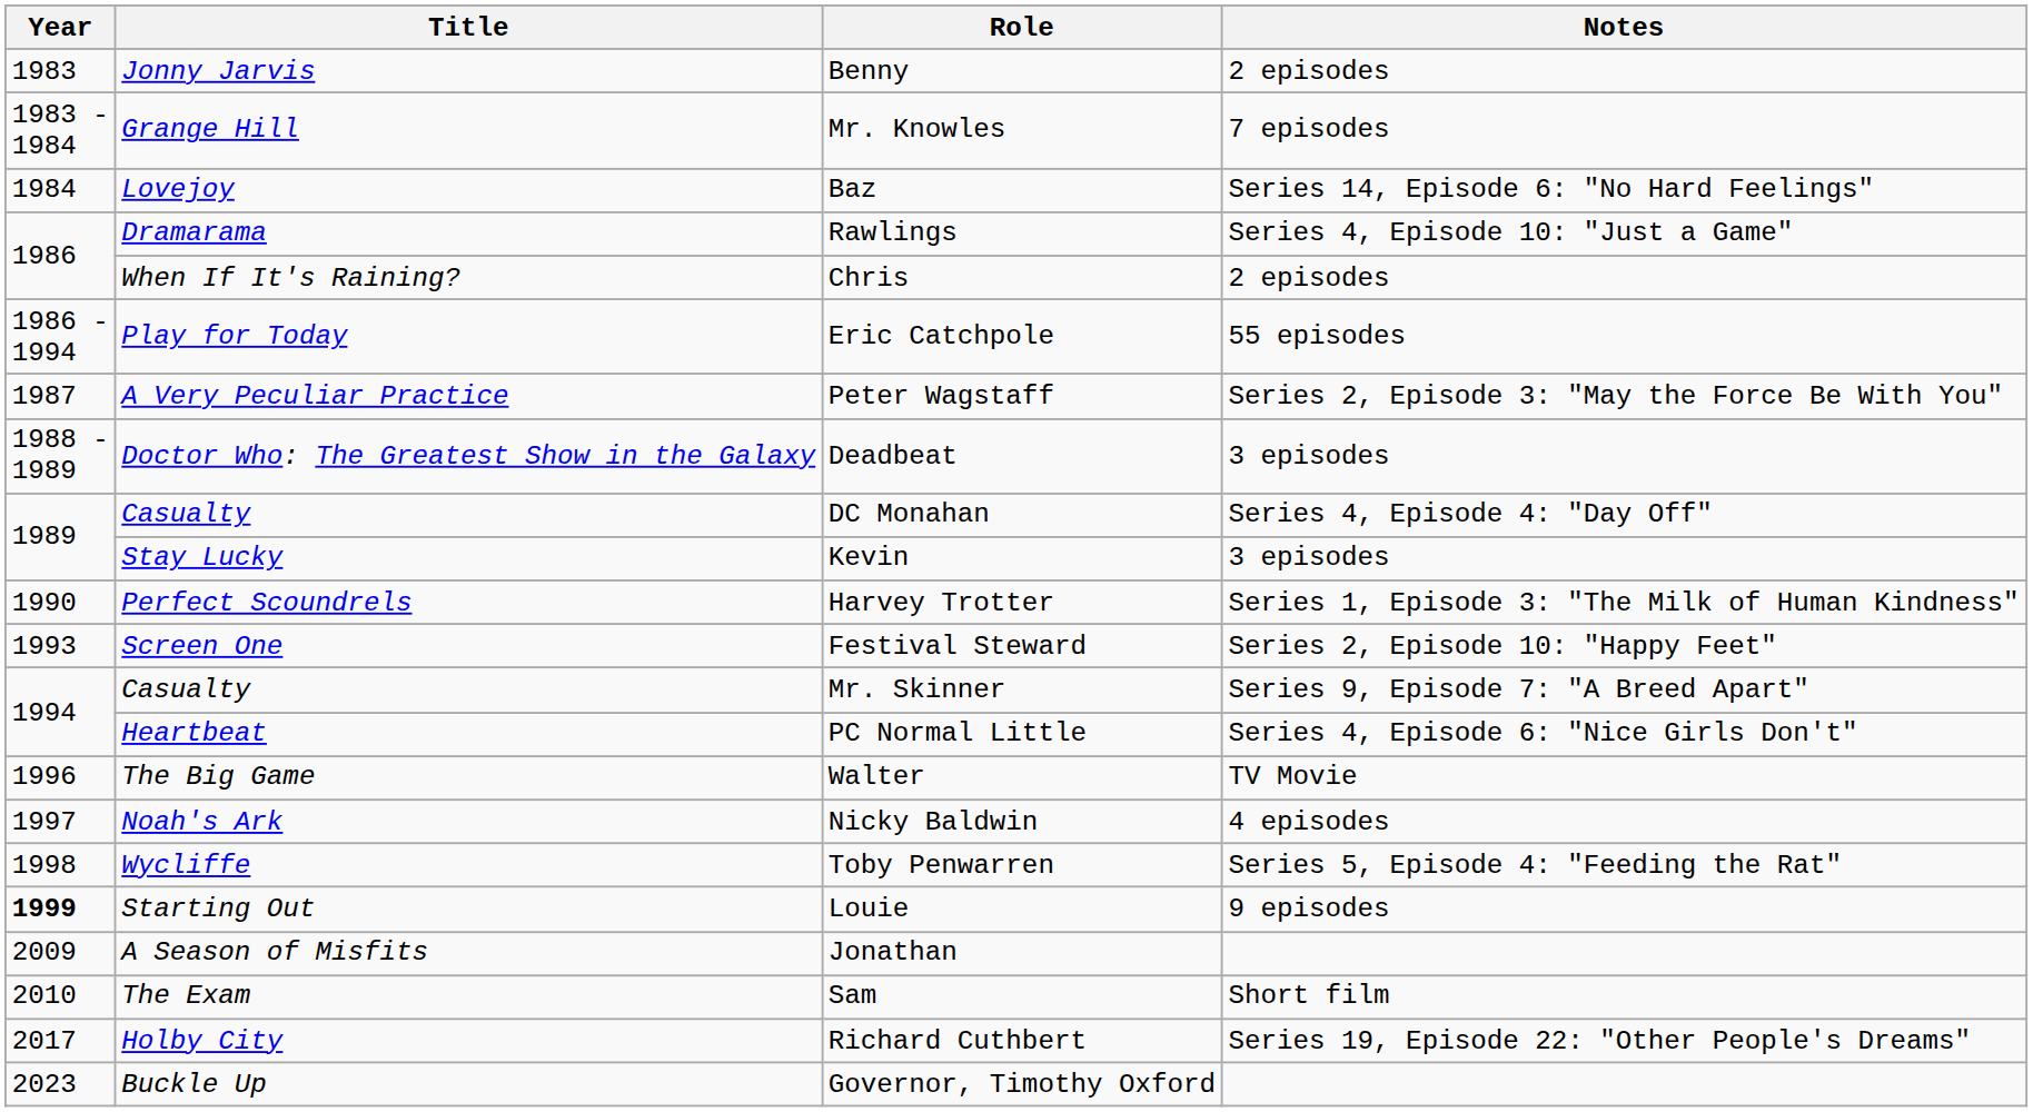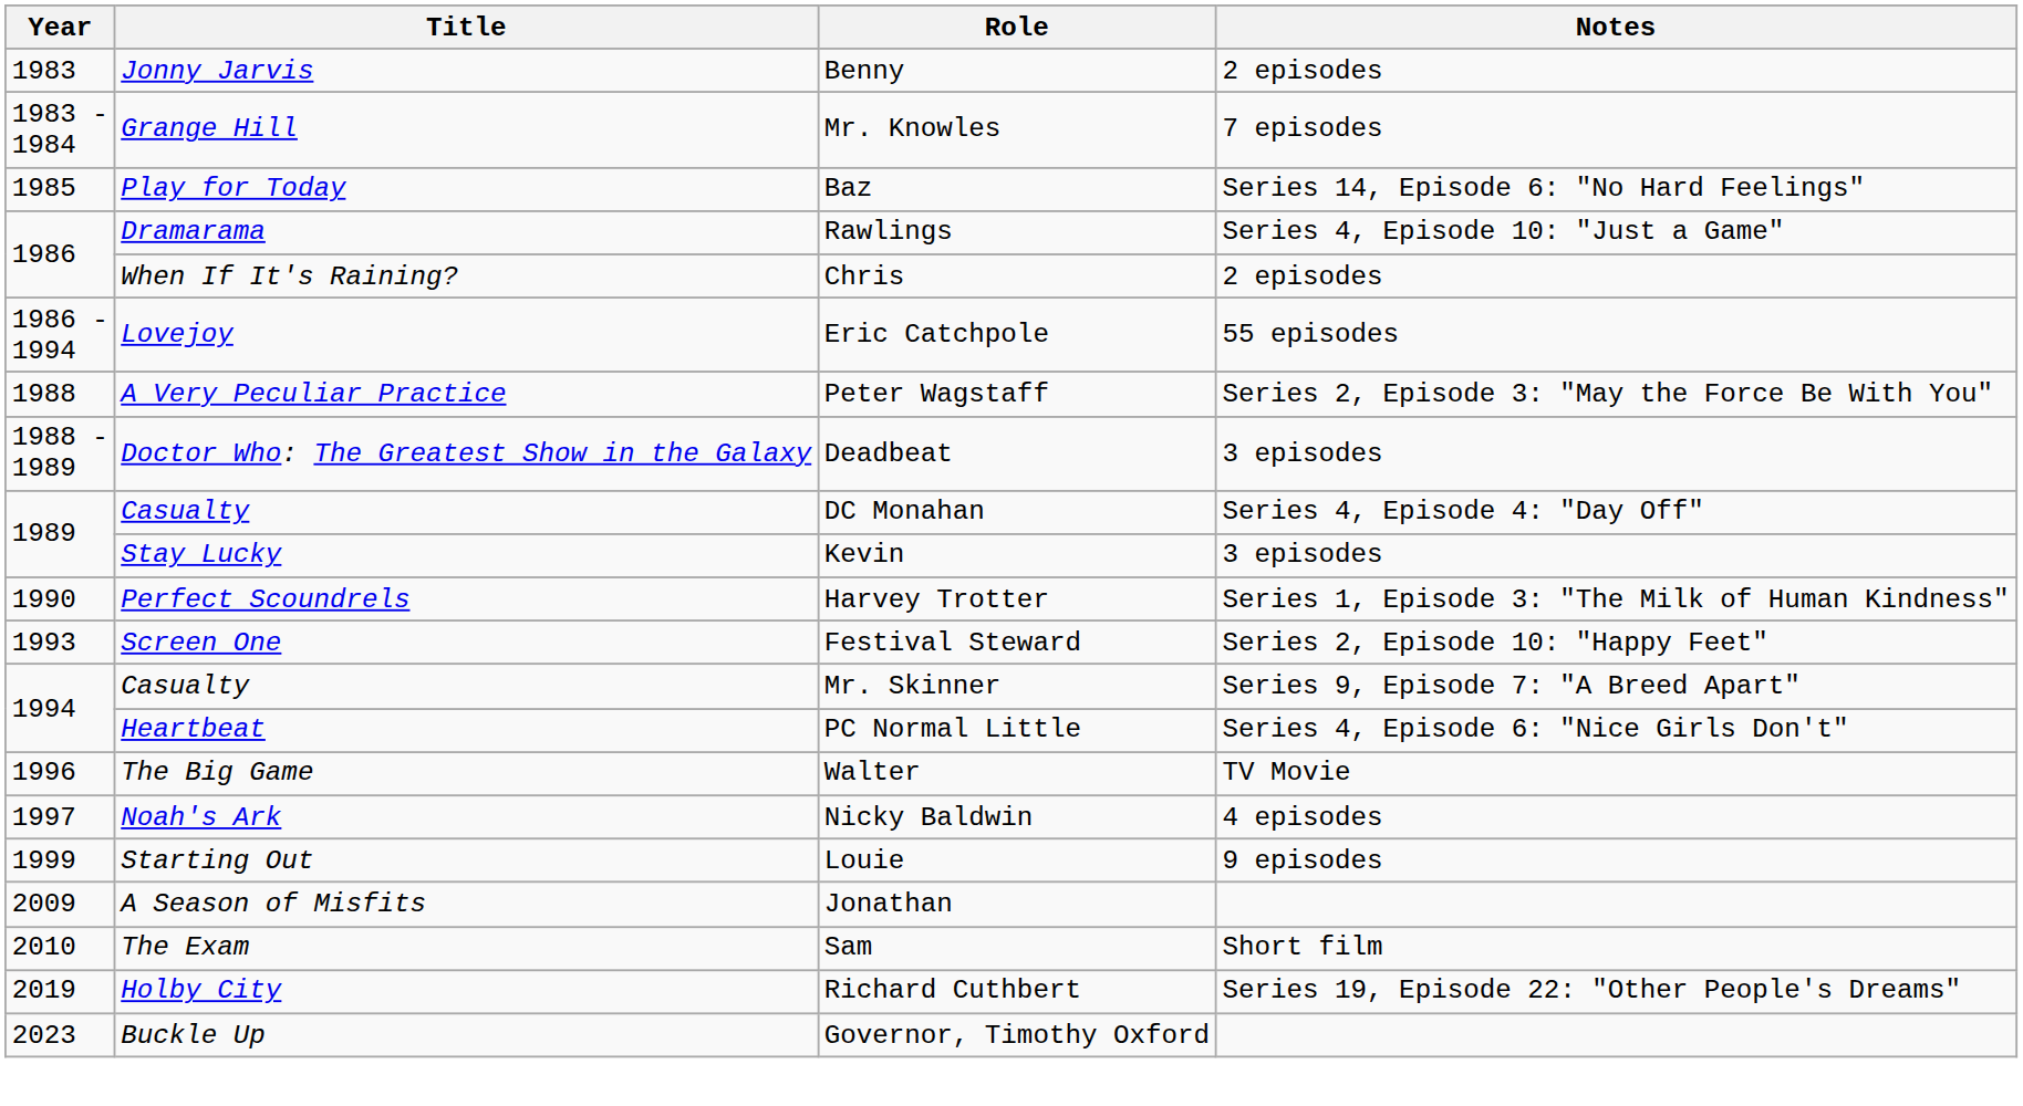Baz | Year: 1984 -> 1985
Baz | Title: Lovejoy -> Play for Today
Eric Catchpole | Title: Play for Today -> Lovejoy
Peter Wagstaff | Year: 1987 -> 1988
- row: 1998 | Wycliffe | Toby Penwarren | Series 5, Episode 4: "Feeding the Rat"
Louie | Year: bold -> normal
Richard Cuthbert | Year: 2017 -> 2019
